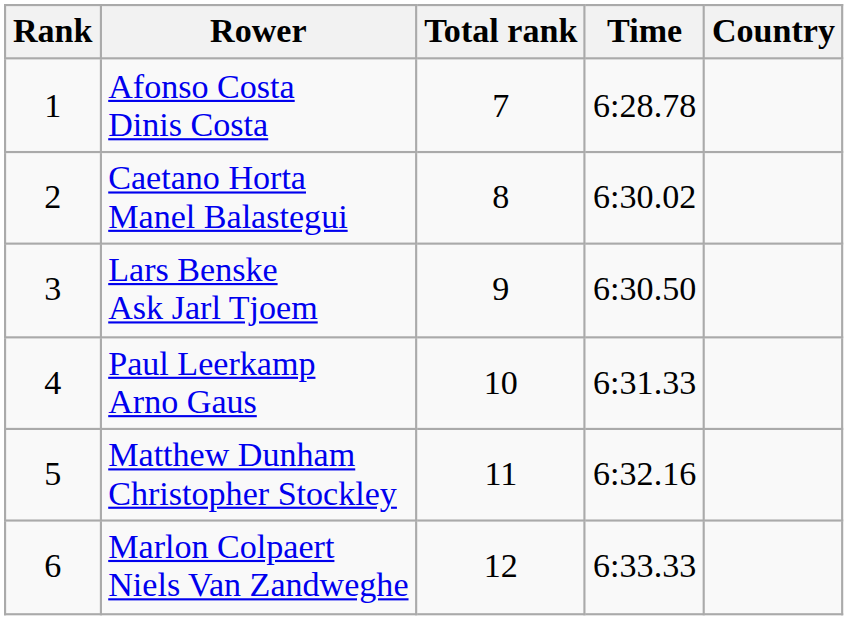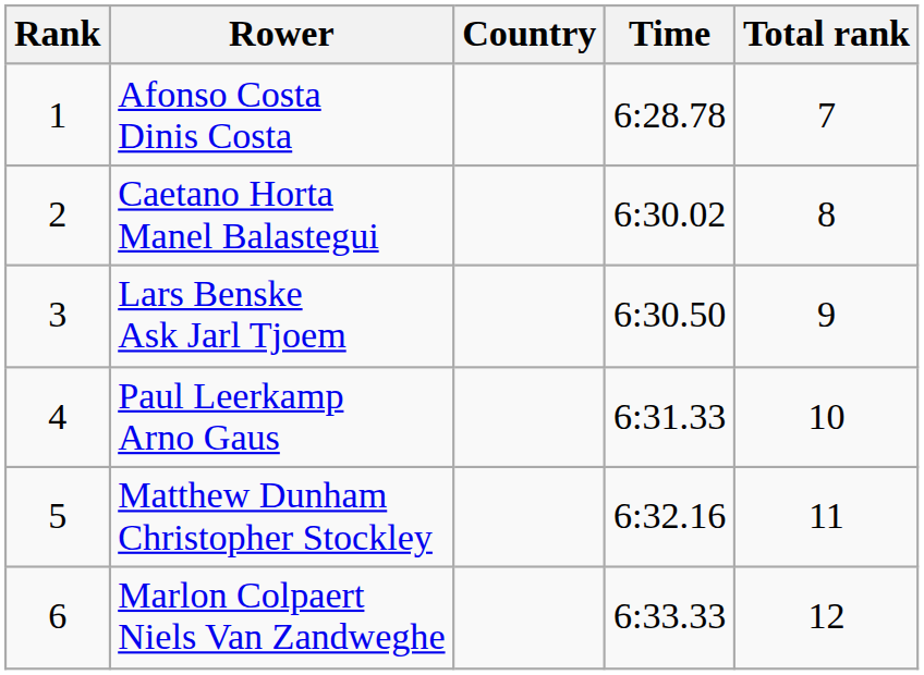columns swapped: Country <-> Total rank
